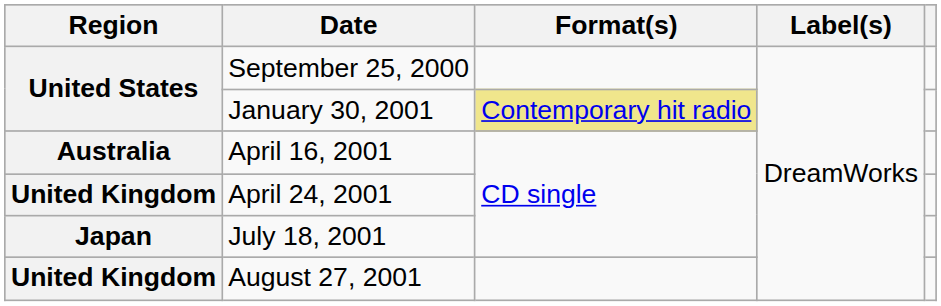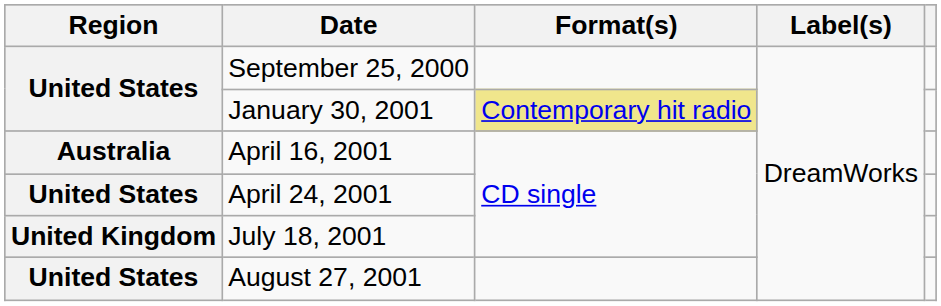April 24, 2001 | Region: United Kingdom -> United States
July 18, 2001 | Region: Japan -> United Kingdom
August 27, 2001 | Region: United Kingdom -> United States
